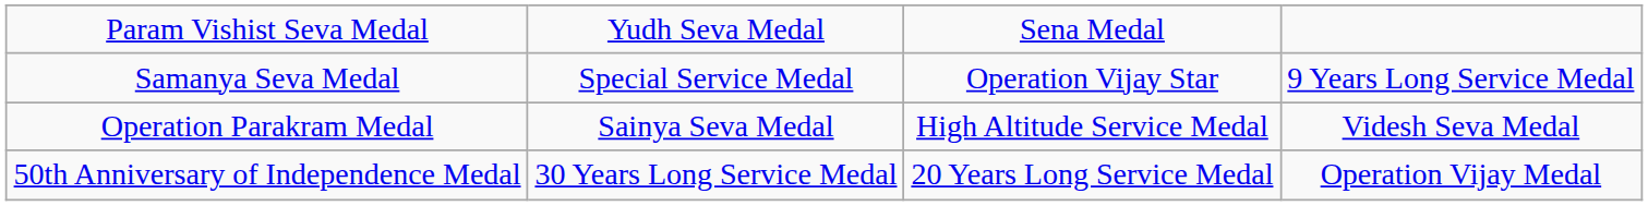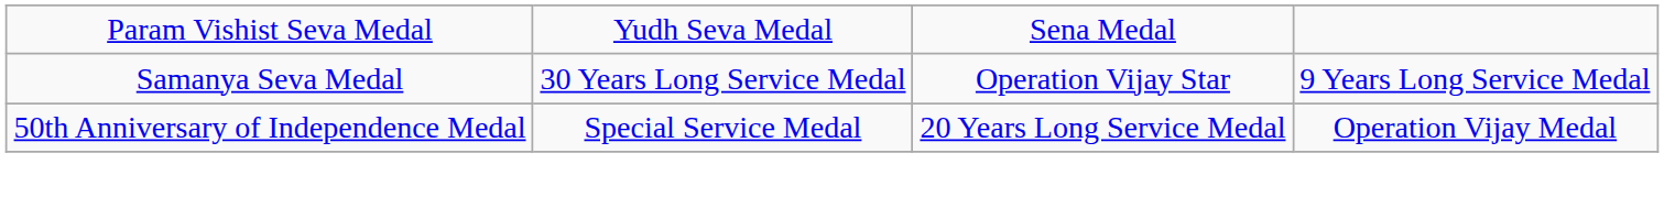Samanya Seva Medal | column 2: Special Service Medal -> 30 Years Long Service Medal
- row: Operation Parakram Medal | Sainya Seva Medal | High Altitude Service Medal | Videsh Seva Medal
50th Anniversary of Independence Medal | column 2: 30 Years Long Service Medal -> Special Service Medal
